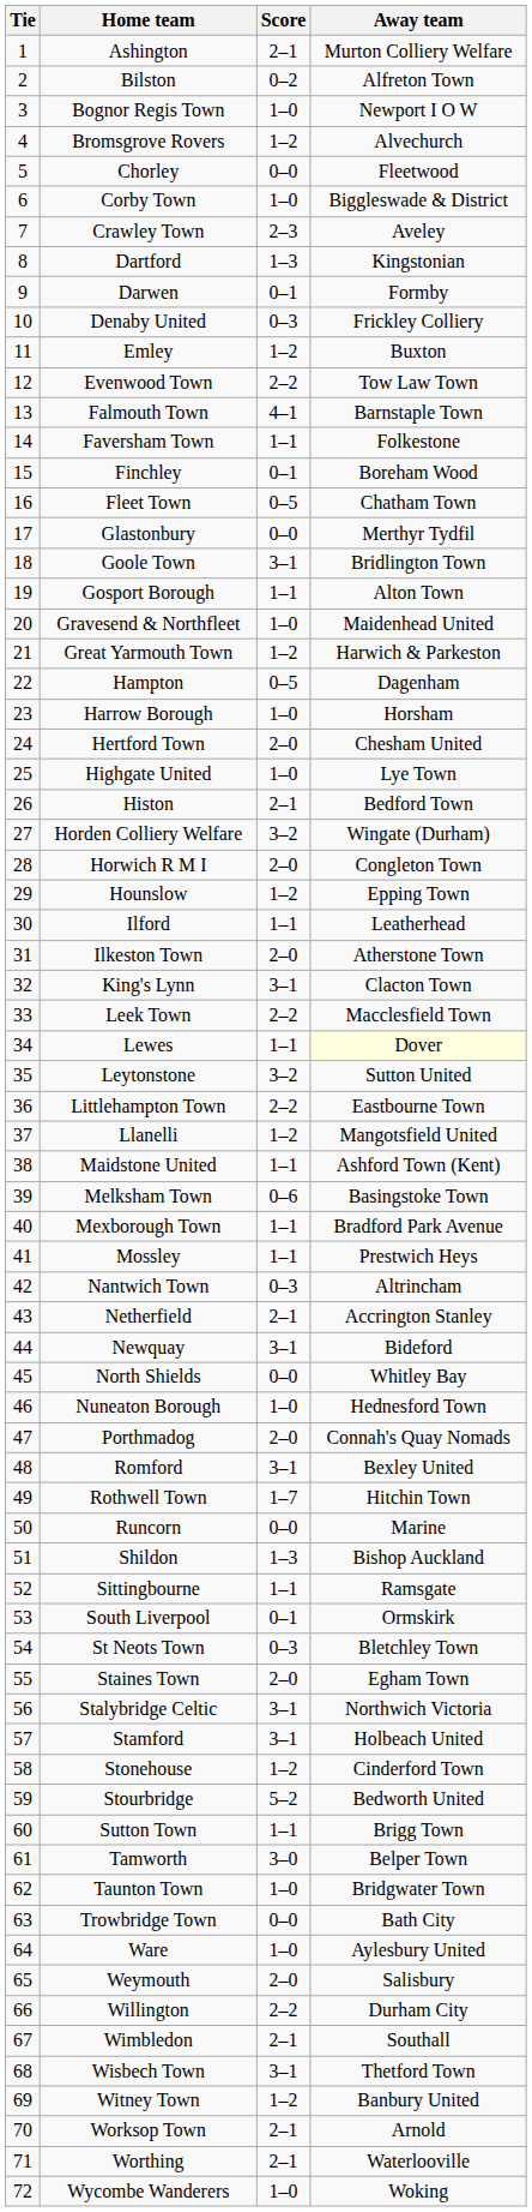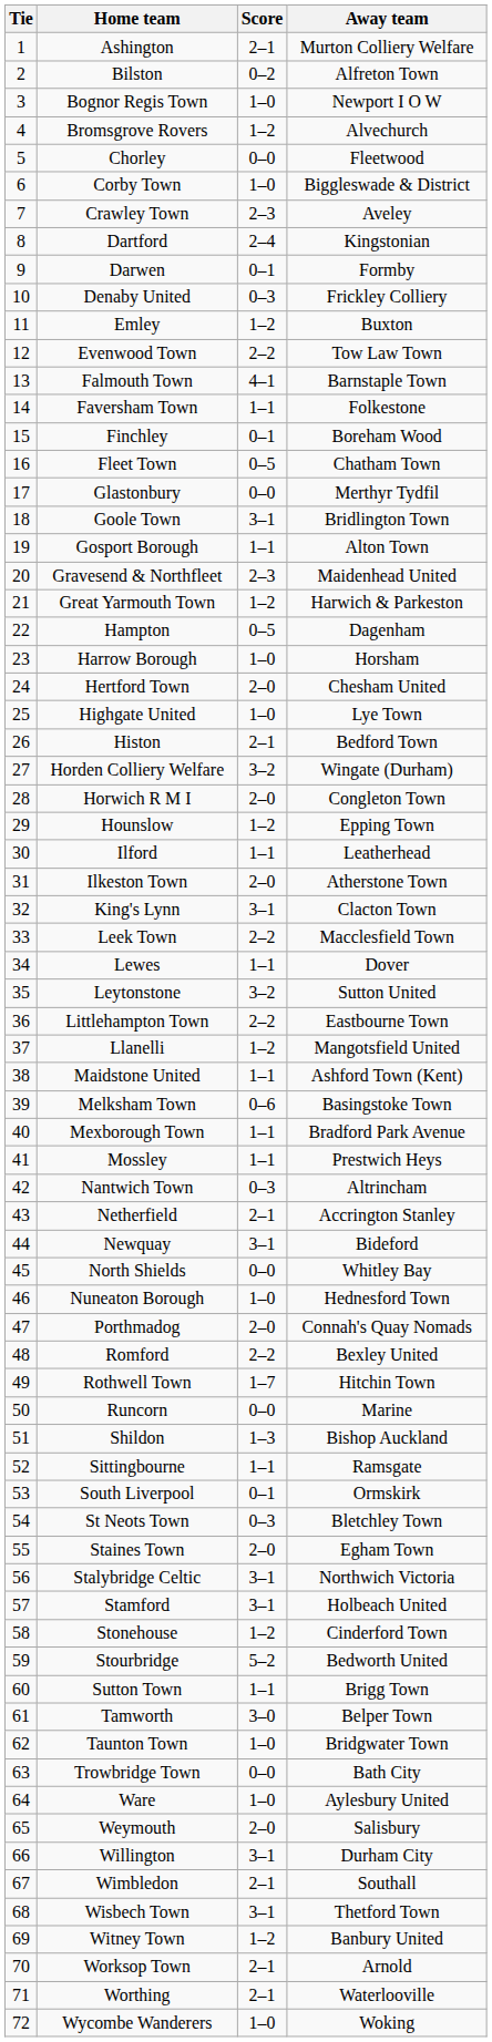Dartford | Score: 1–3 -> 2–4
Gravesend & Northfleet | Score: 1–0 -> 2–3
Lewes | Away team: lightyellow background -> no background
Romford | Score: 3–1 -> 2–2
Willington | Score: 2–2 -> 3–1
